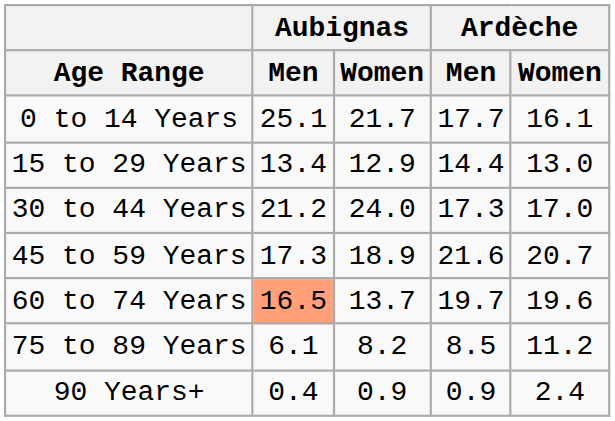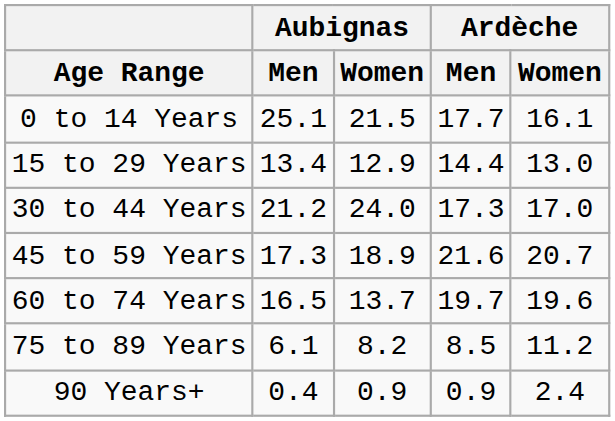0 to 14 Years | Aubignas / Women: 21.7 -> 21.5
60 to 74 Years | Aubignas / Men: lightsalmon background -> no background
